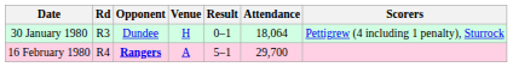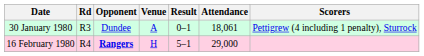30 January 1980 | Venue: H -> A
30 January 1980 | Attendance: 18,064 -> 18,061
16 February 1980 | Venue: A -> H
16 February 1980 | Attendance: 29,700 -> 29,000
